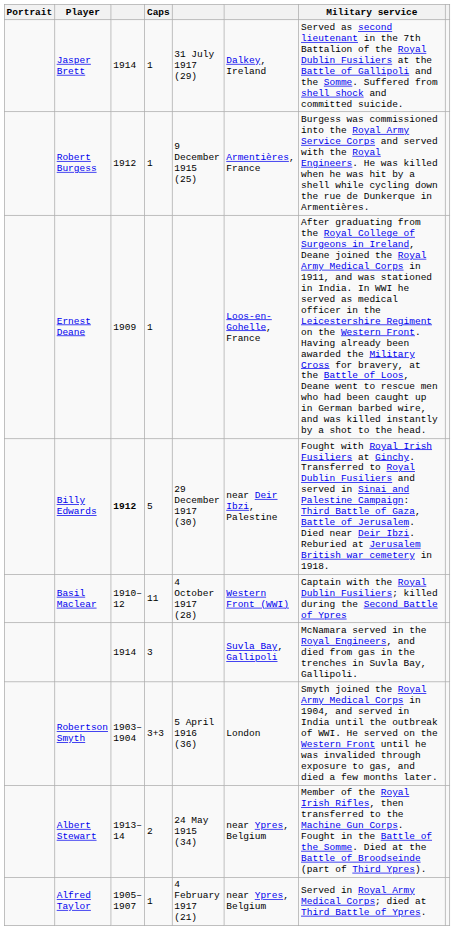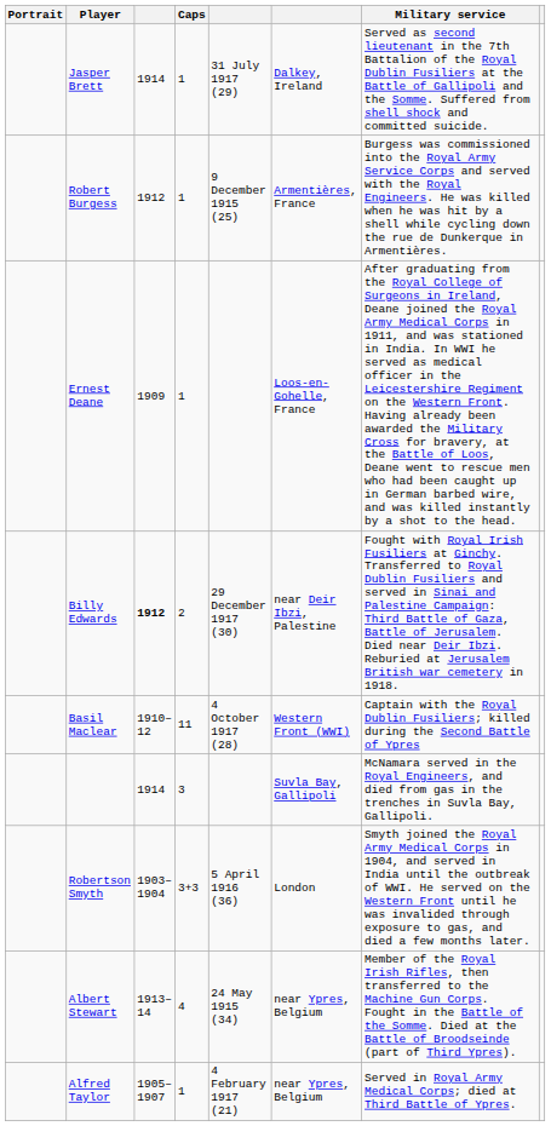Billy Edwards | Caps: 5 -> 2
Albert Stewart | Caps: 2 -> 4
